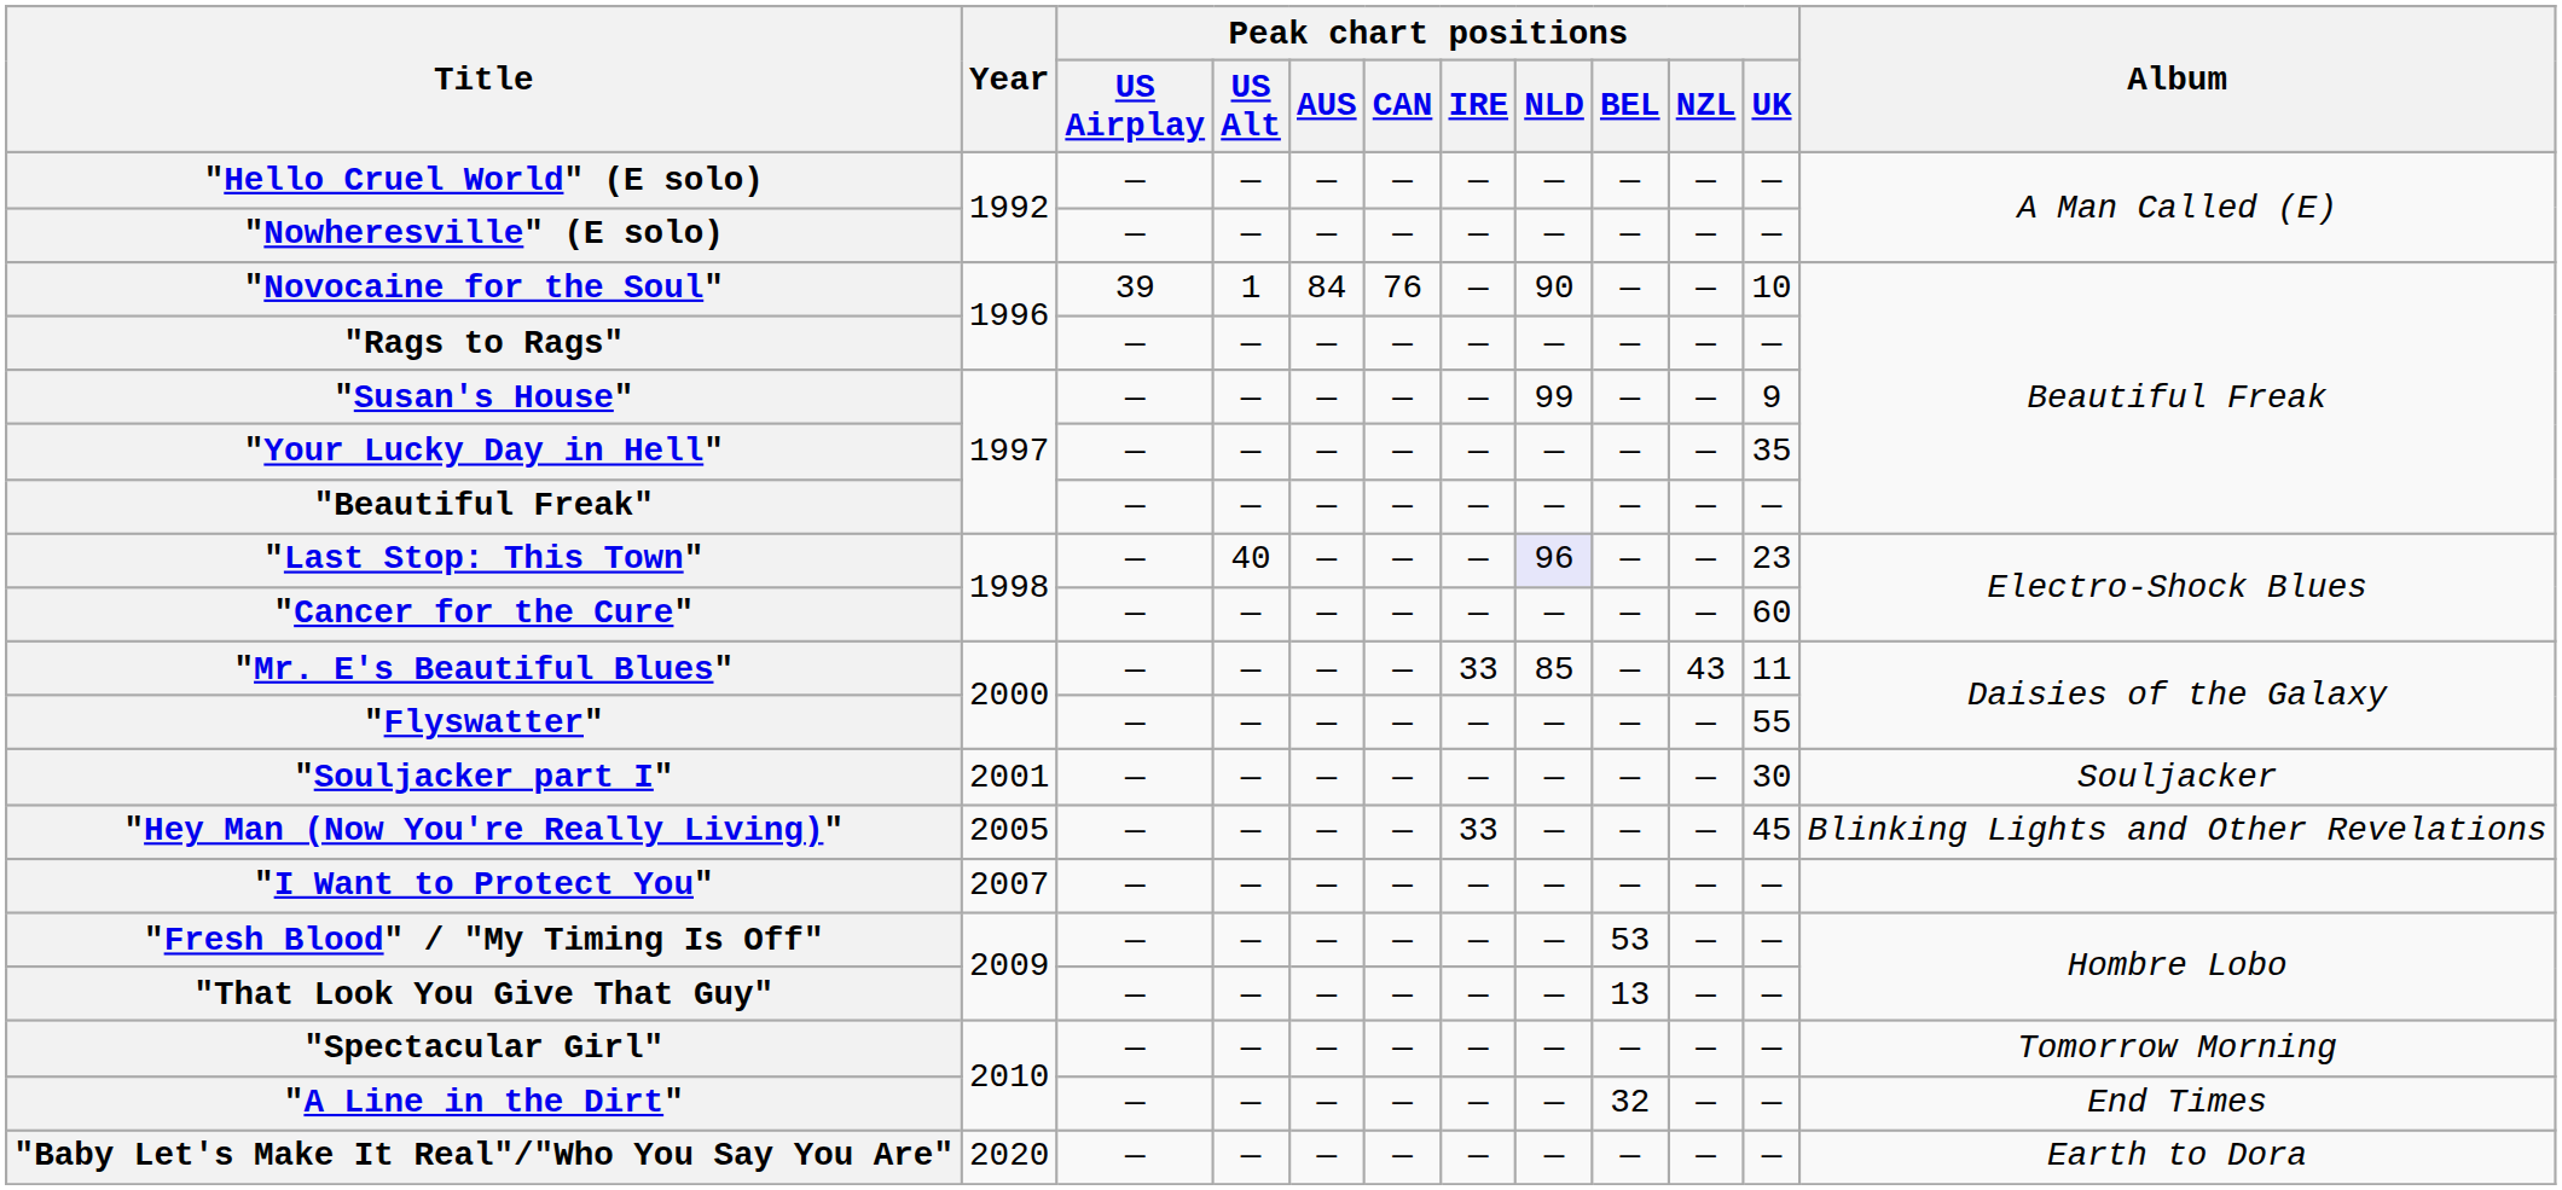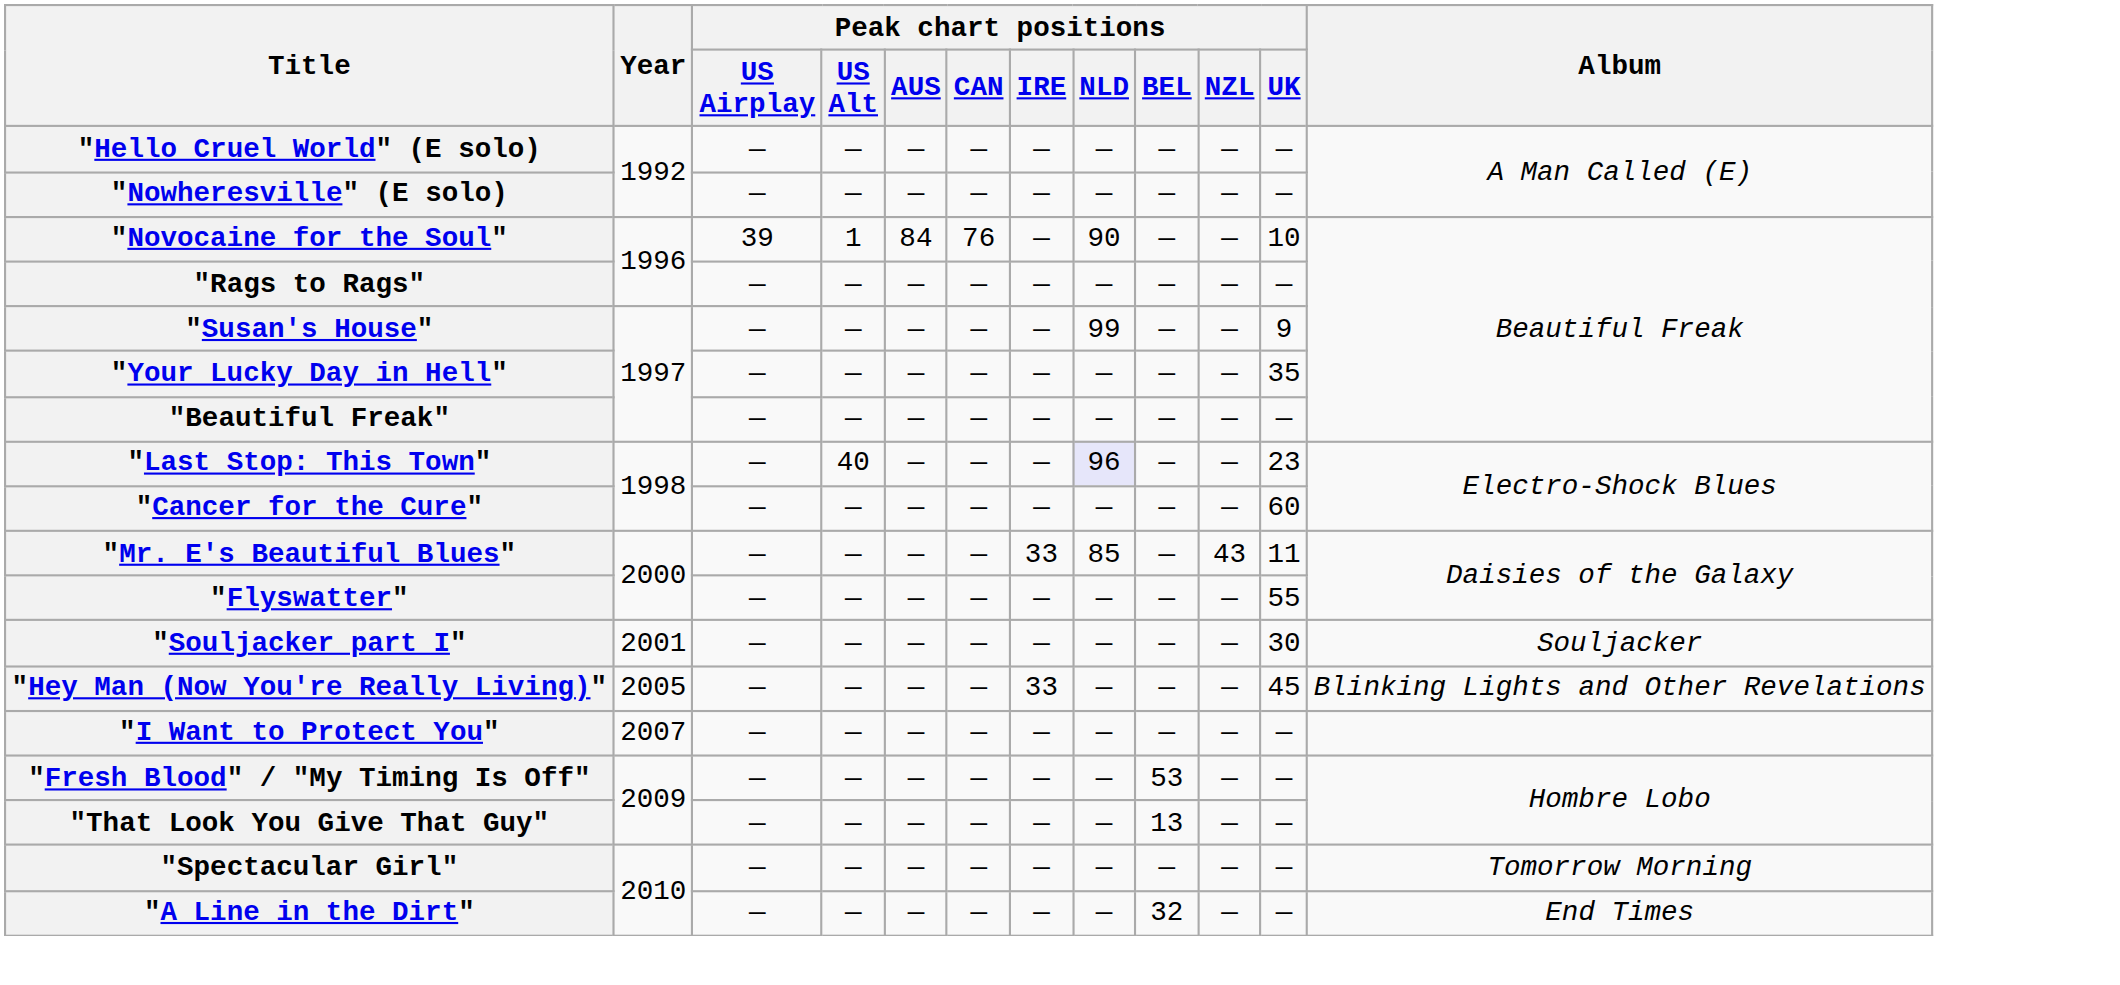- row: "Baby Let's Make It Real"/"Who You Say You Are" | 2020 | — | — | — | — | — | — | — | — | — | Earth to Dora
